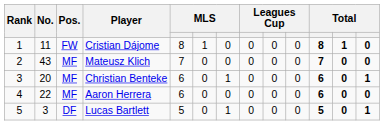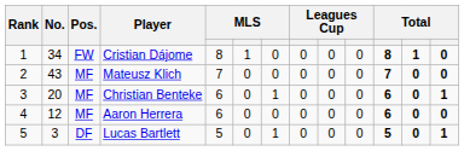Cristian Dájome | No.: 11 -> 34
Aaron Herrera | No.: 22 -> 12
